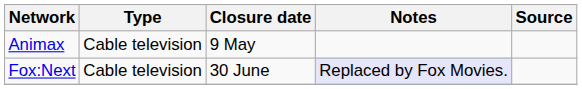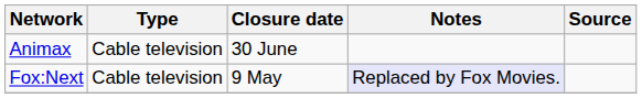Animax | Closure date: 9 May -> 30 June
Fox:Next | Closure date: 30 June -> 9 May
